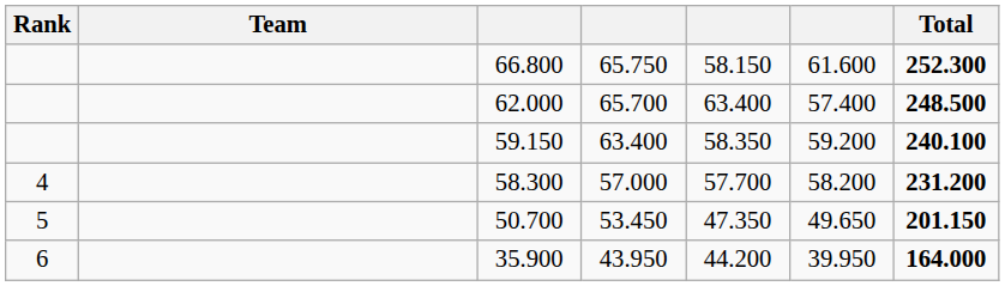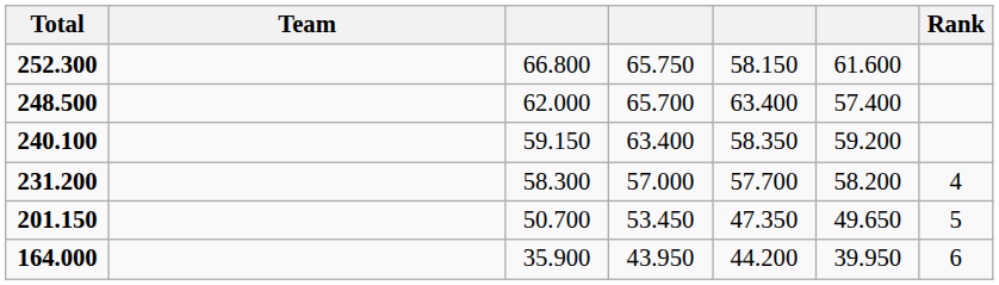columns swapped: Rank <-> Total
